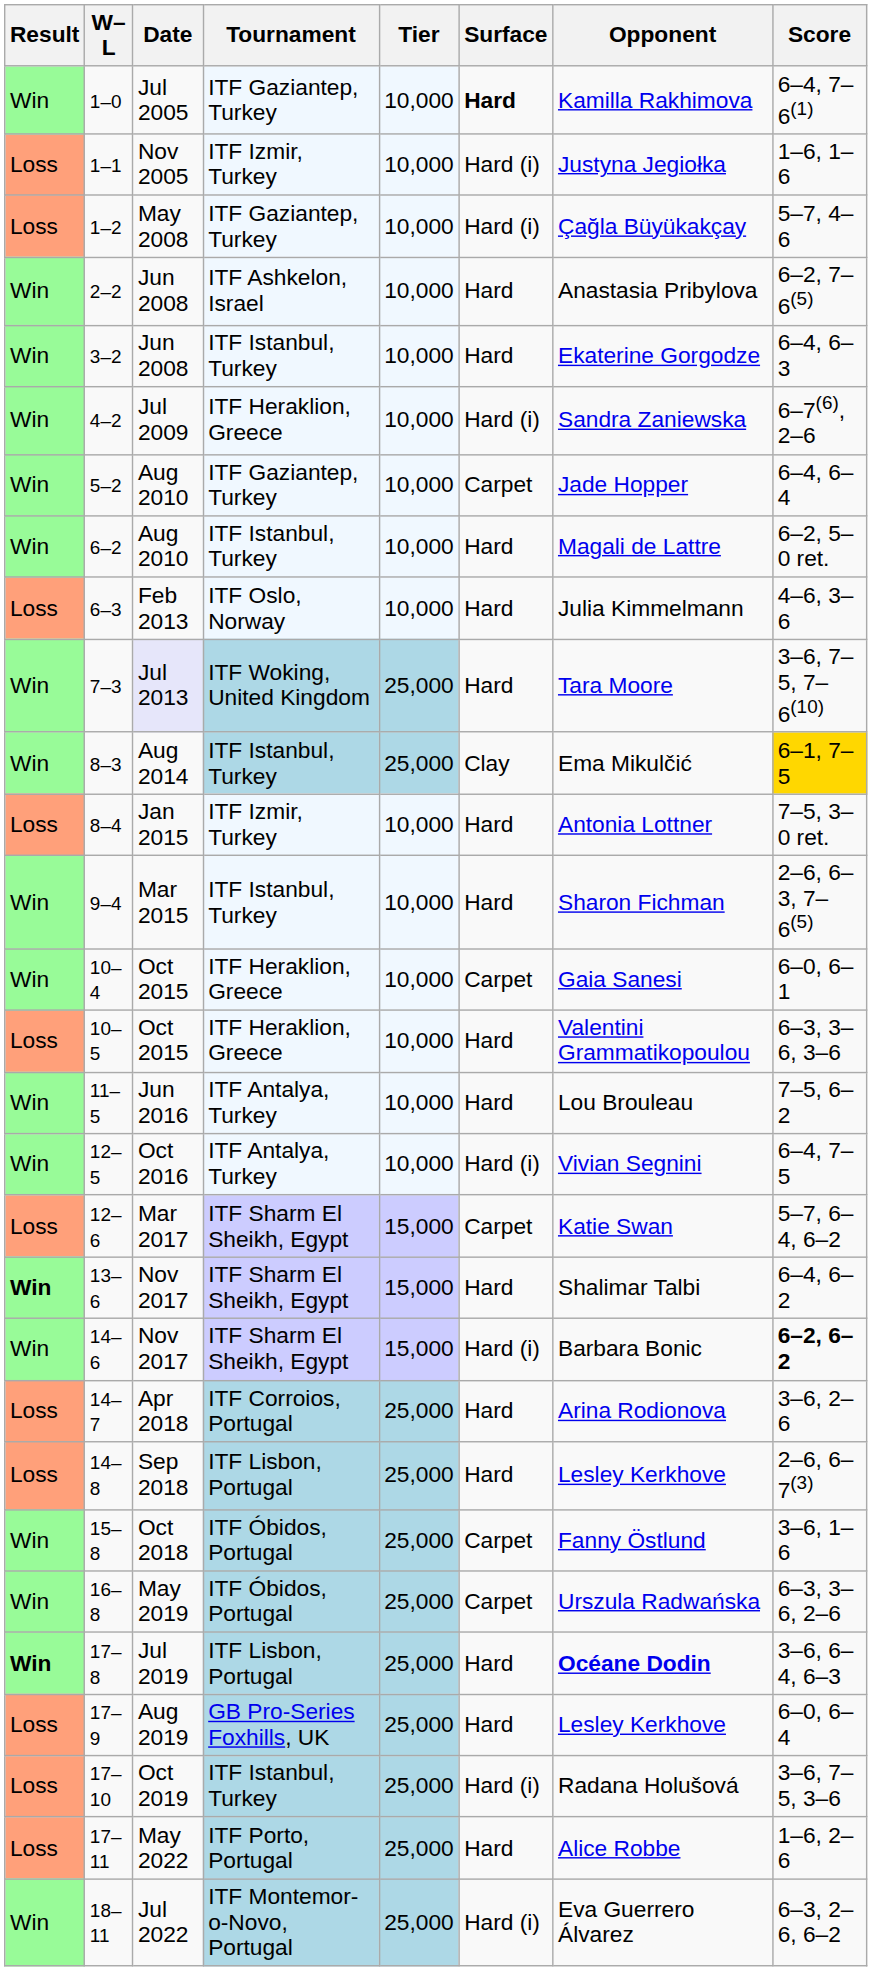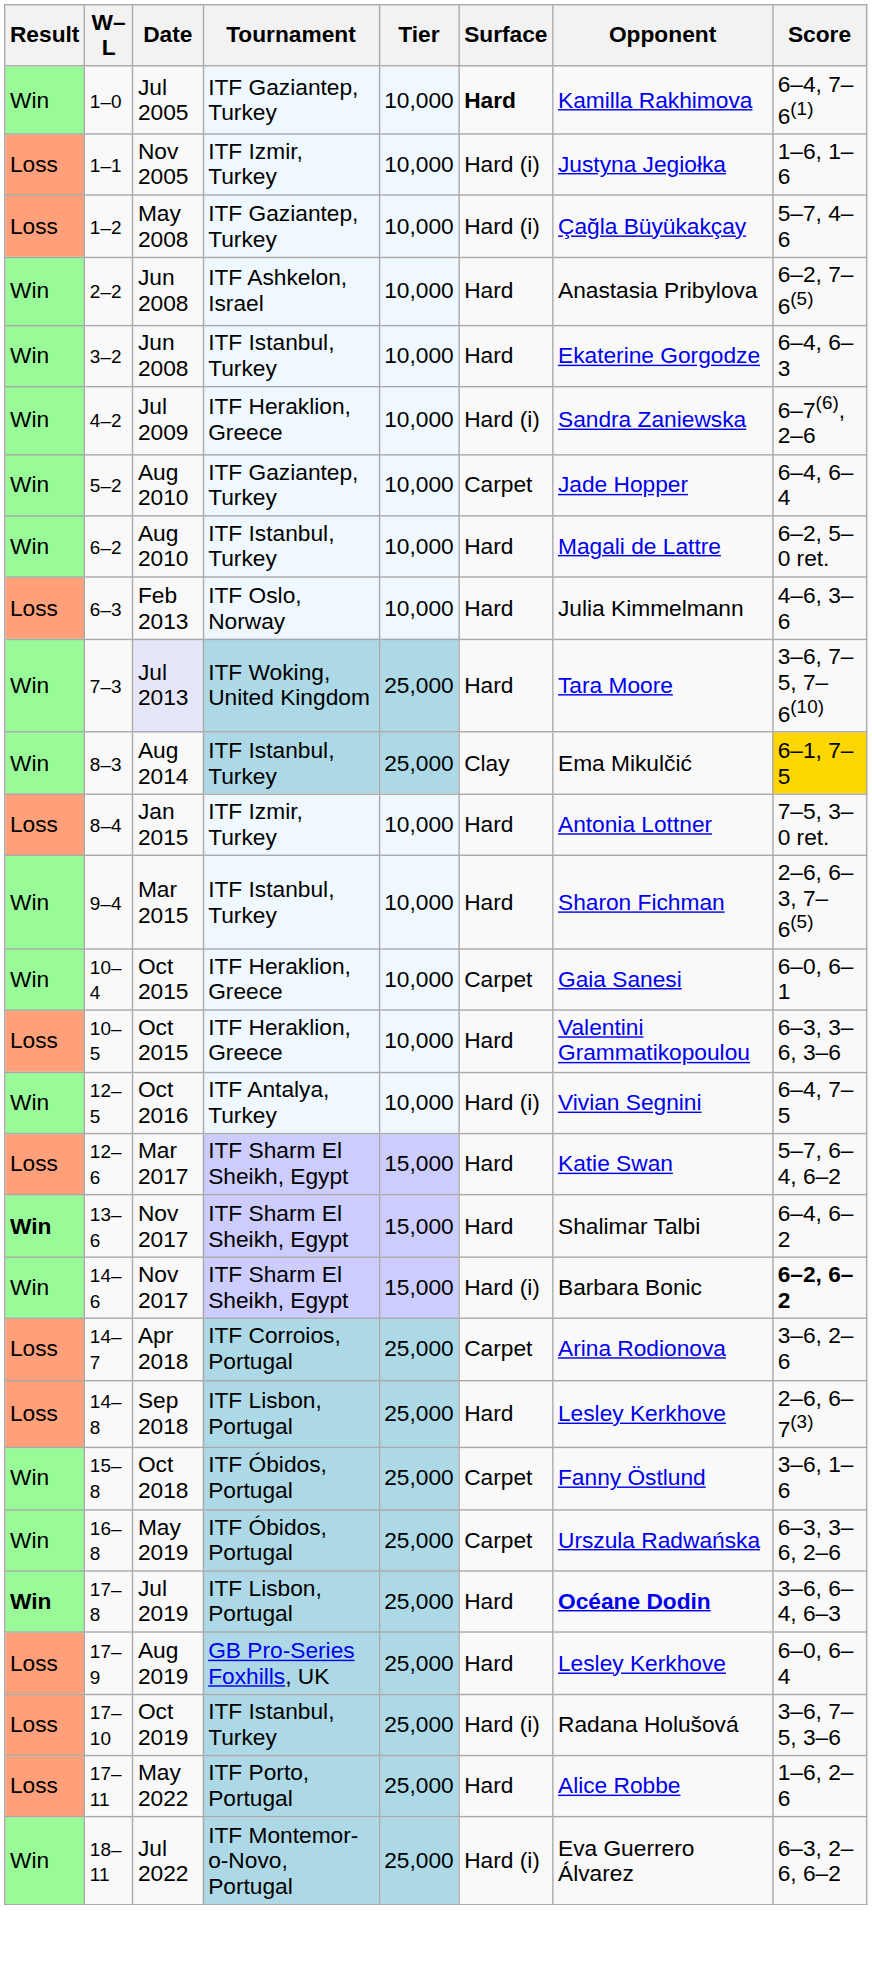- row: Win | 11–5 | Jun 2016 | ITF Antalya, Turkey | 10,000 | Hard | Lou Brouleau | 7–5, 6–2
12–6 | Surface: Carpet -> Hard
14–7 | Surface: Hard -> Carpet
